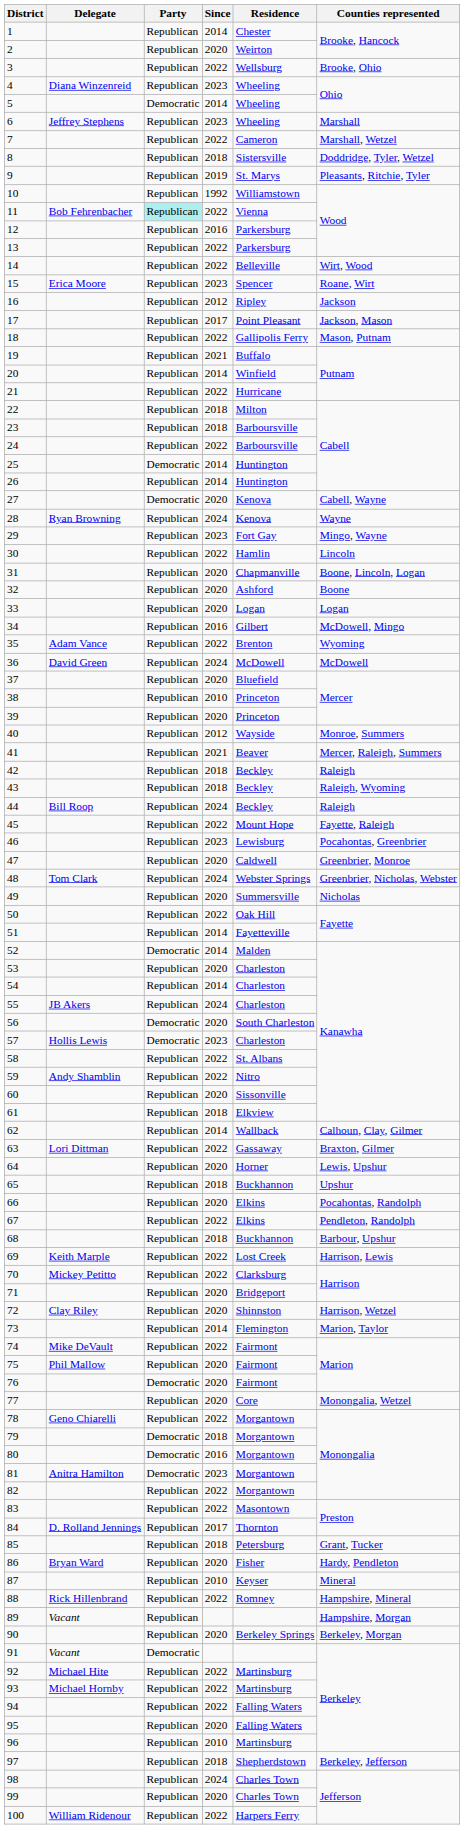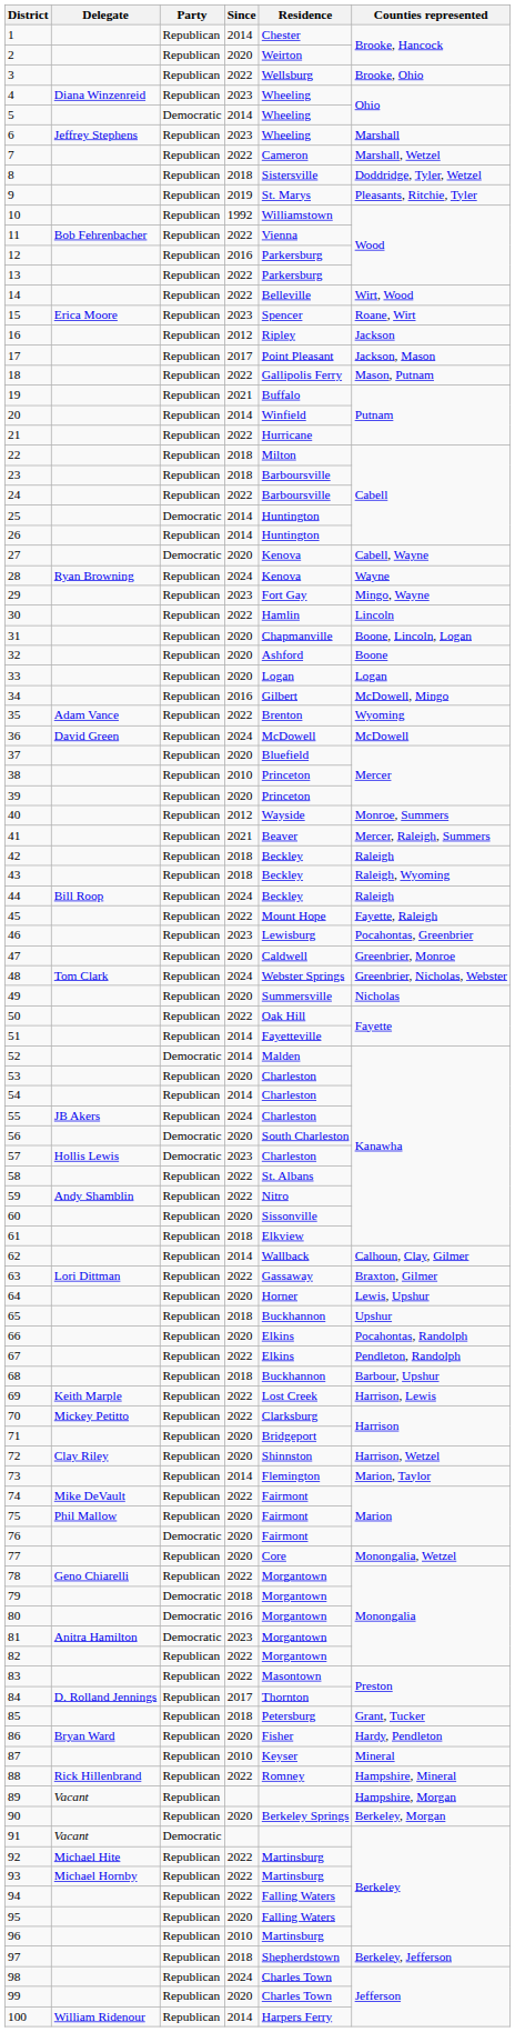11 | Party: paleturquoise background -> no background
100 | Since: 2022 -> 2014
